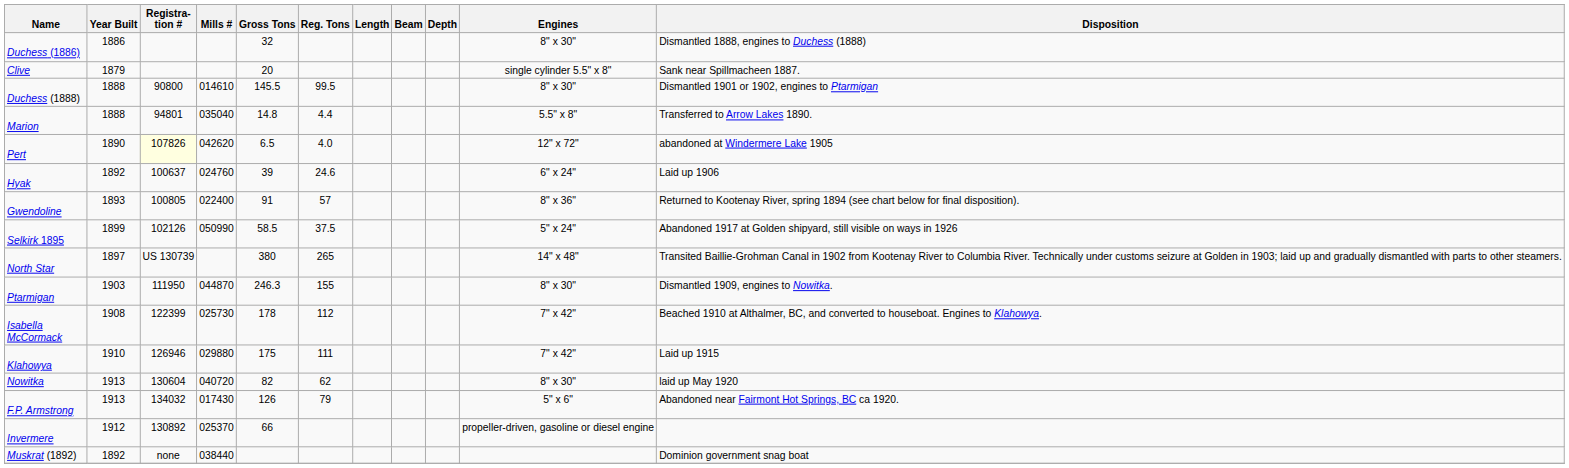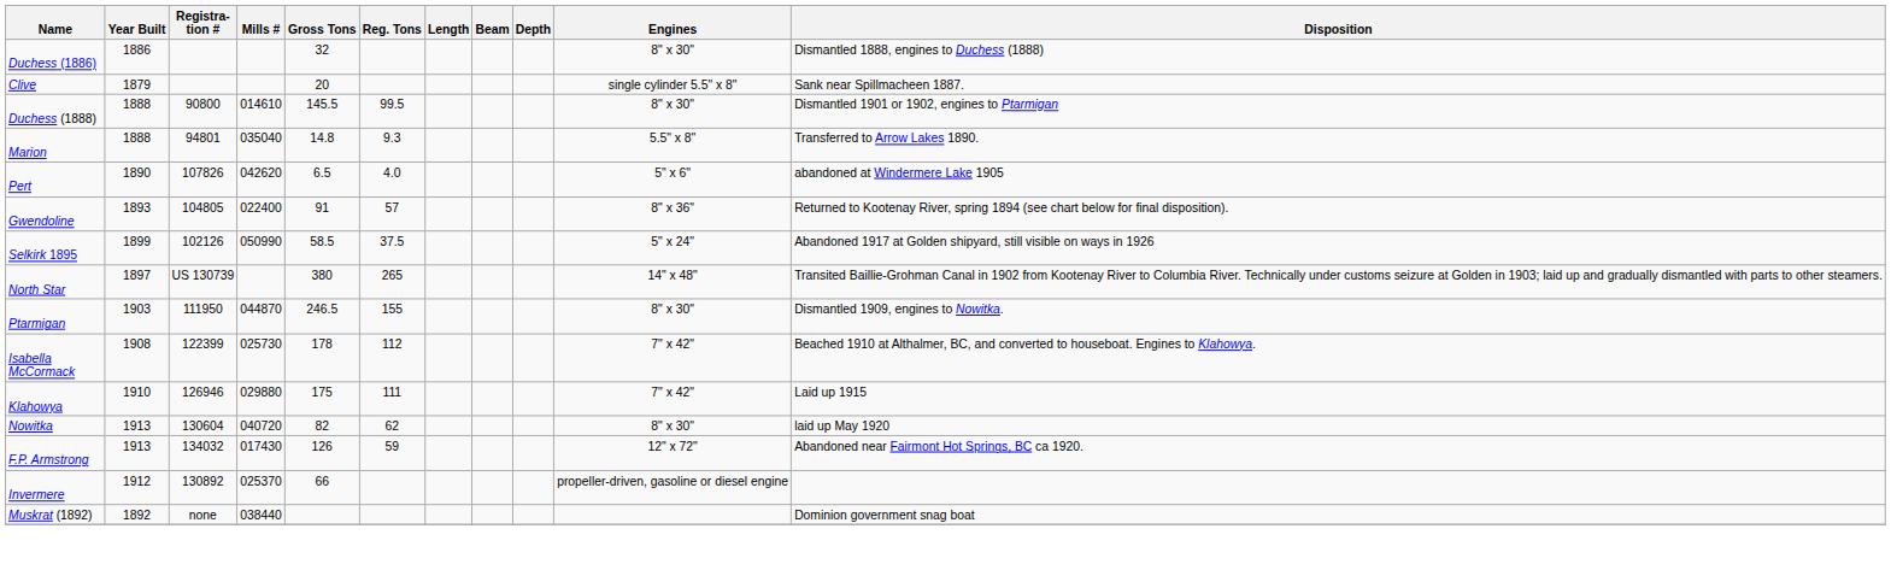Marion | Reg. Tons: 4.4 -> 9.3
Pert | Registra- tion #: lightyellow background -> no background
Pert | Engines: 12" x 72" -> 5" x 6"
- row: Hyak | 1892 | 100637 | 024760 | 39 | 24.6 | 6" x 24" | Laid up 1906
Gwendoline | Registra- tion #: 100805 -> 104805
Ptarmigan | Gross Tons: 246.3 -> 246.5
F.P. Armstrong | Reg. Tons: 79 -> 59
F.P. Armstrong | Engines: 5" x 6" -> 12" x 72"
